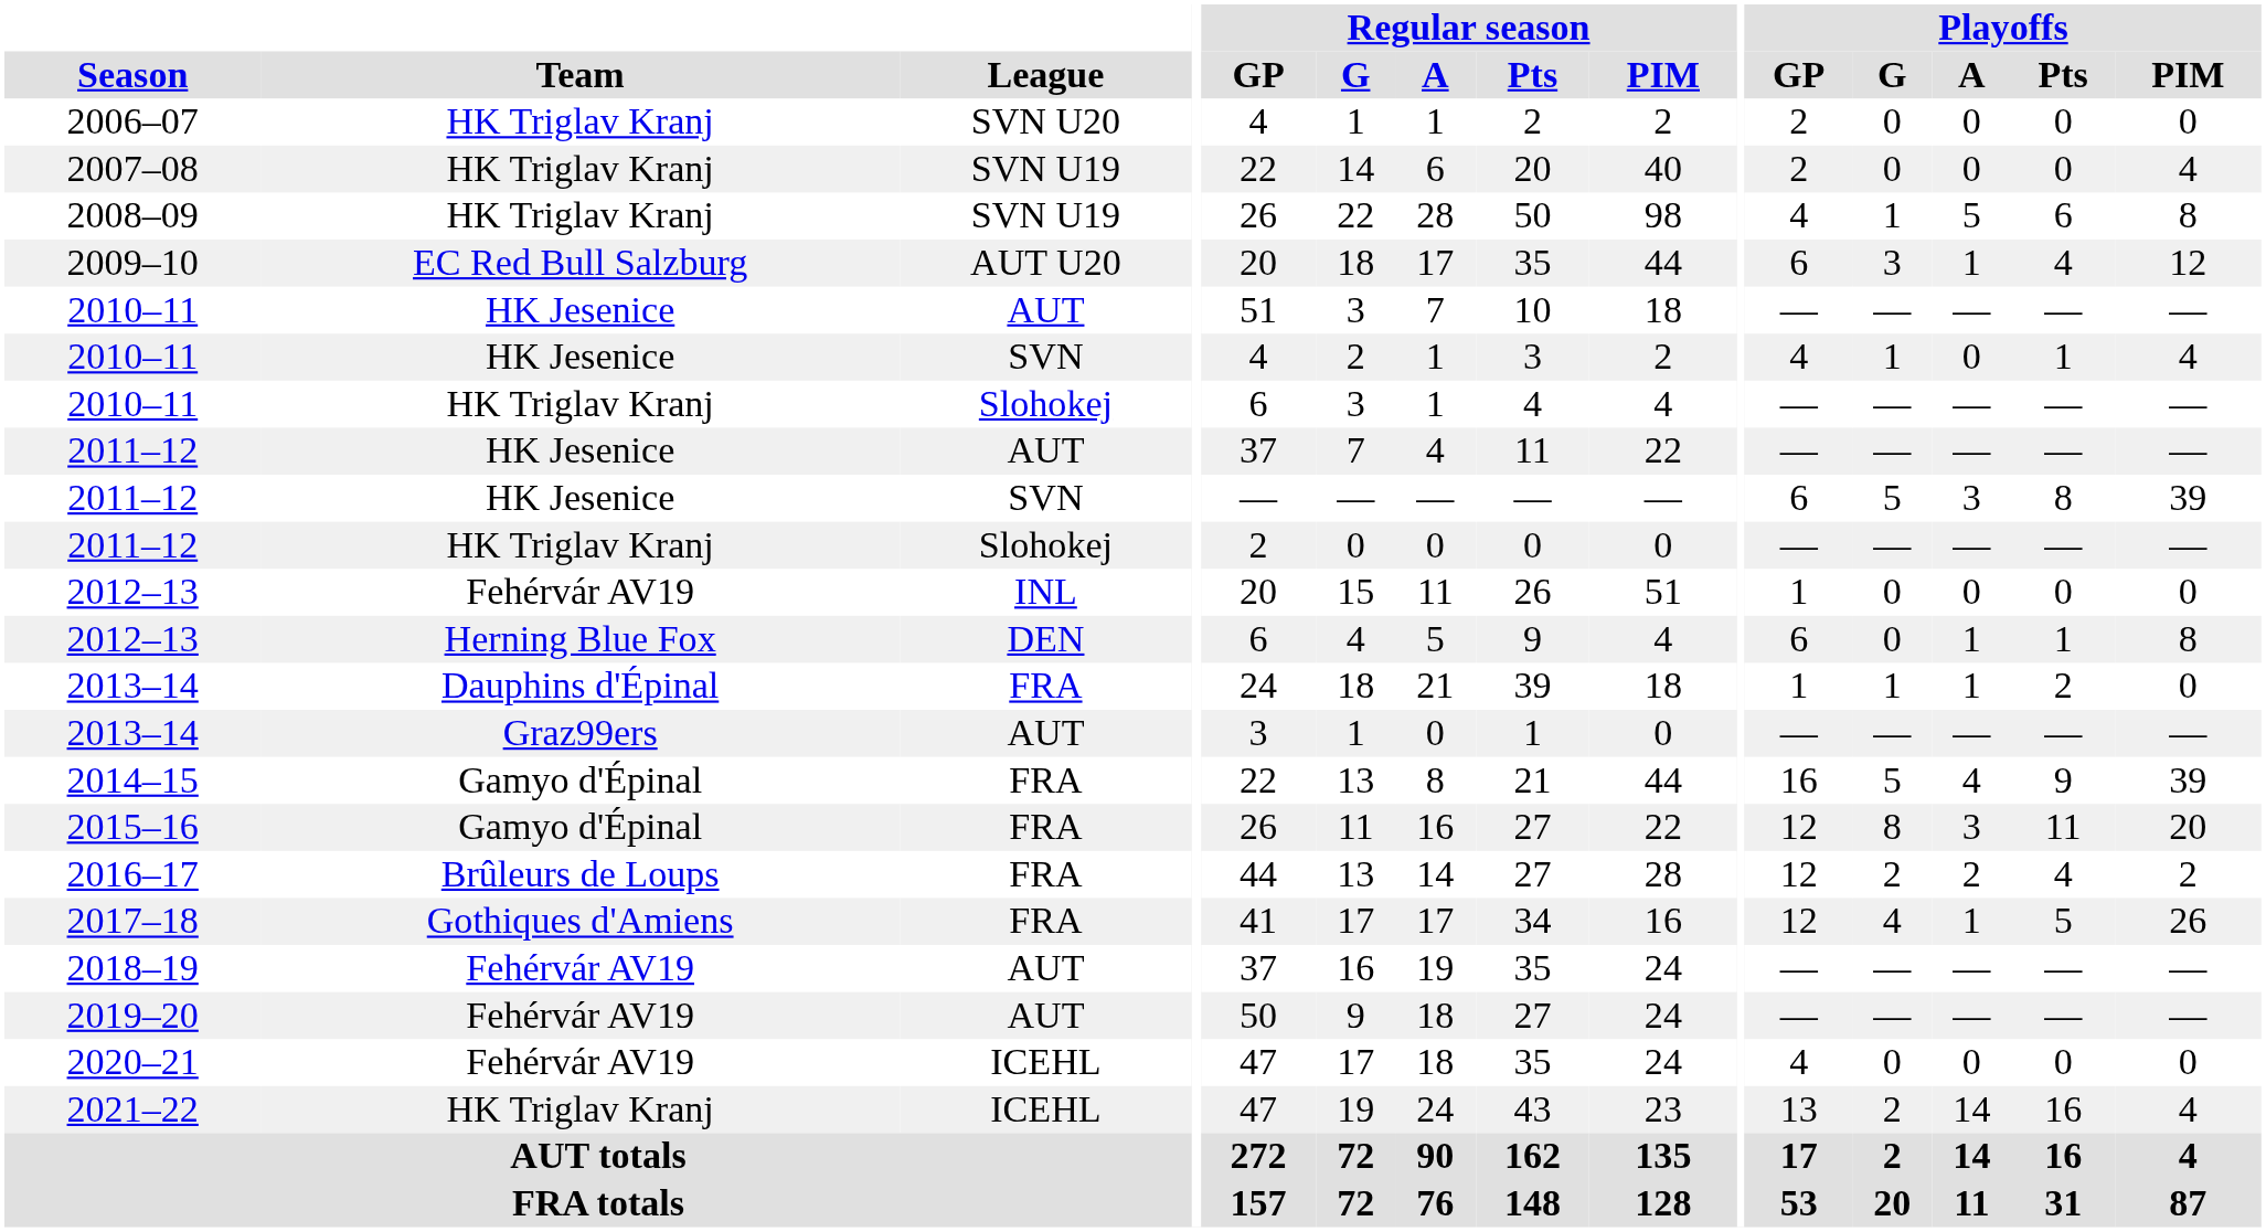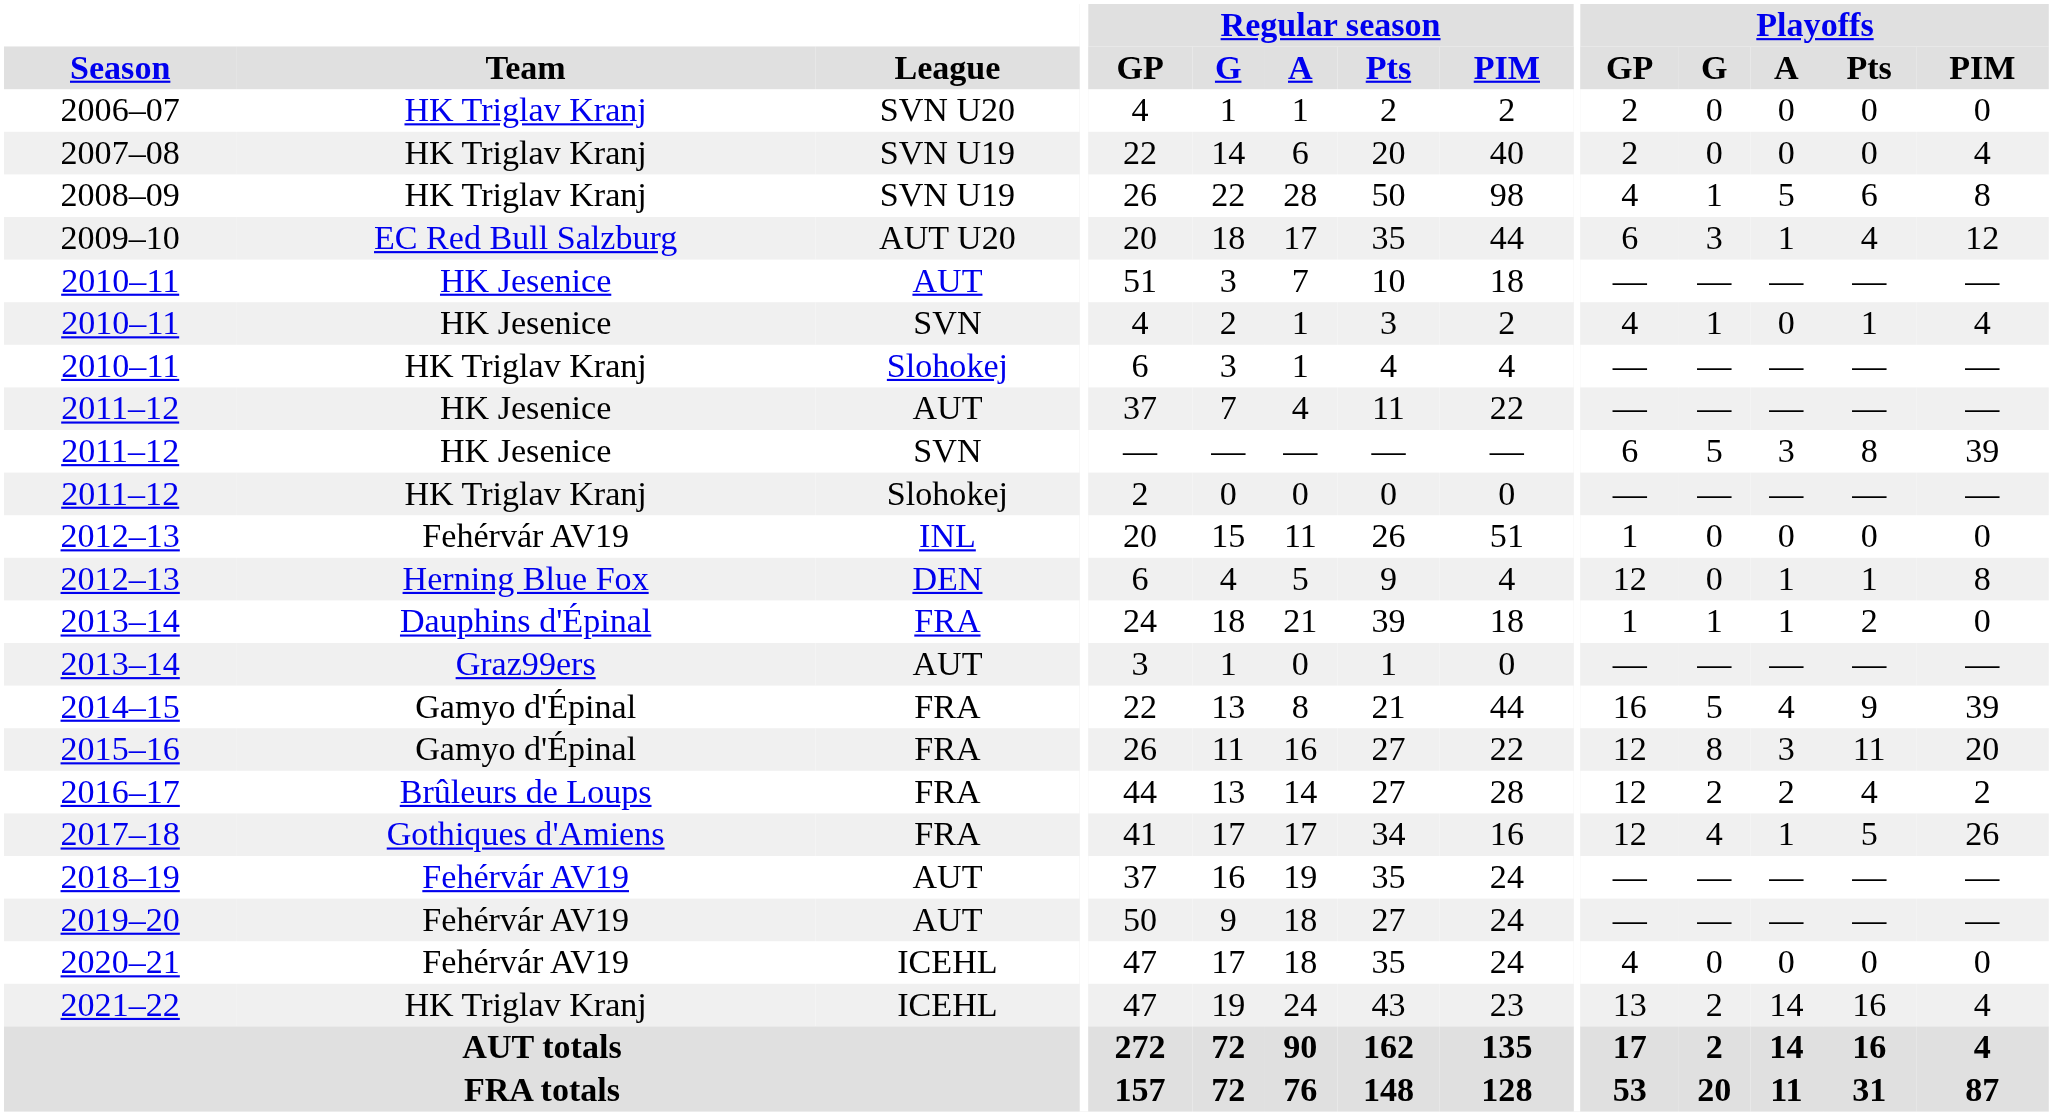2012–13 / DEN | Playoffs / GP: 6 -> 12
